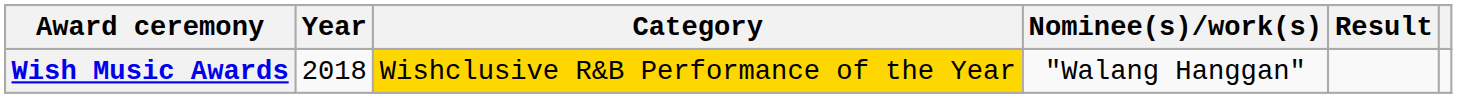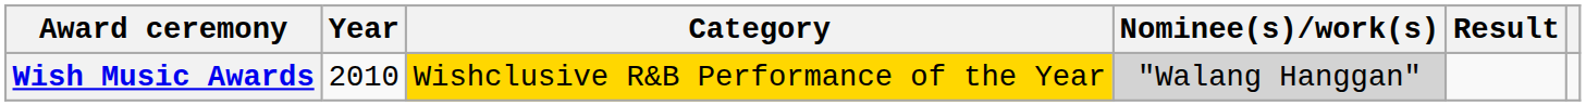Wish Music Awards | Year: 2018 -> 2010
Wish Music Awards | Nominee(s)/work(s): no background -> lightgrey background
